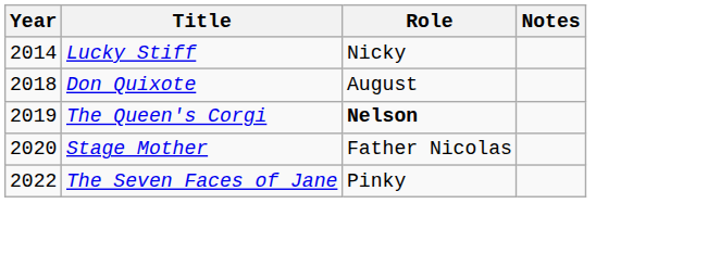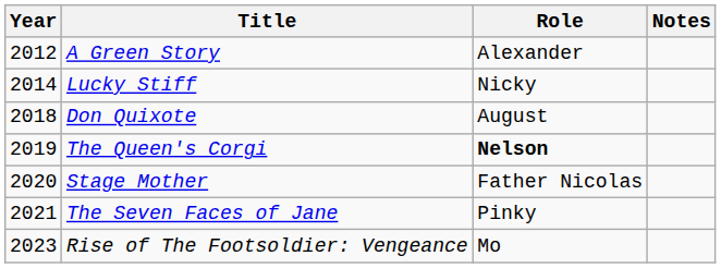+ row: 2012 | A Green Story | Alexander
The Seven Faces of Jane | Year: 2022 -> 2021
+ row: 2023 | Rise of The Footsoldier: Vengeance | Mo
